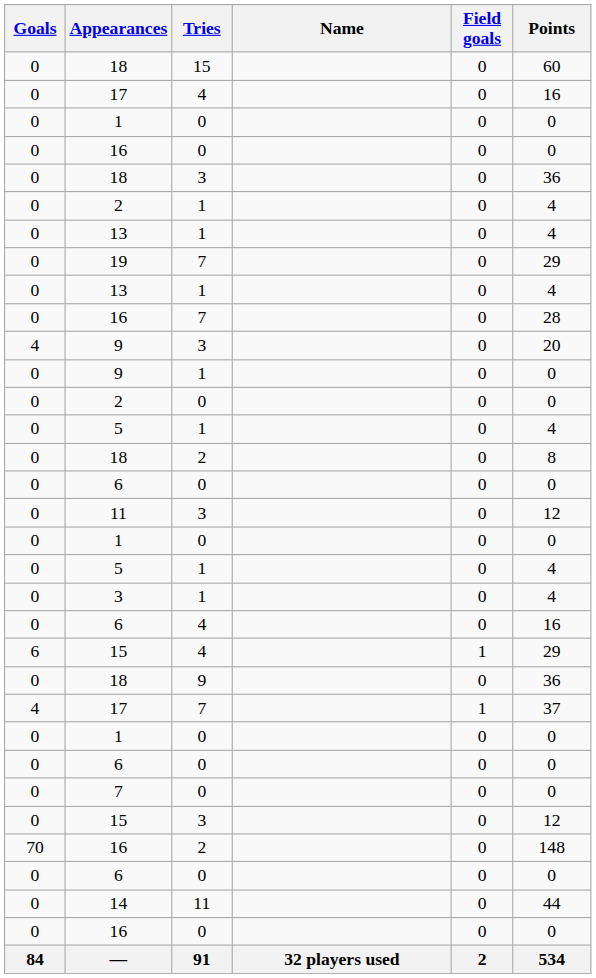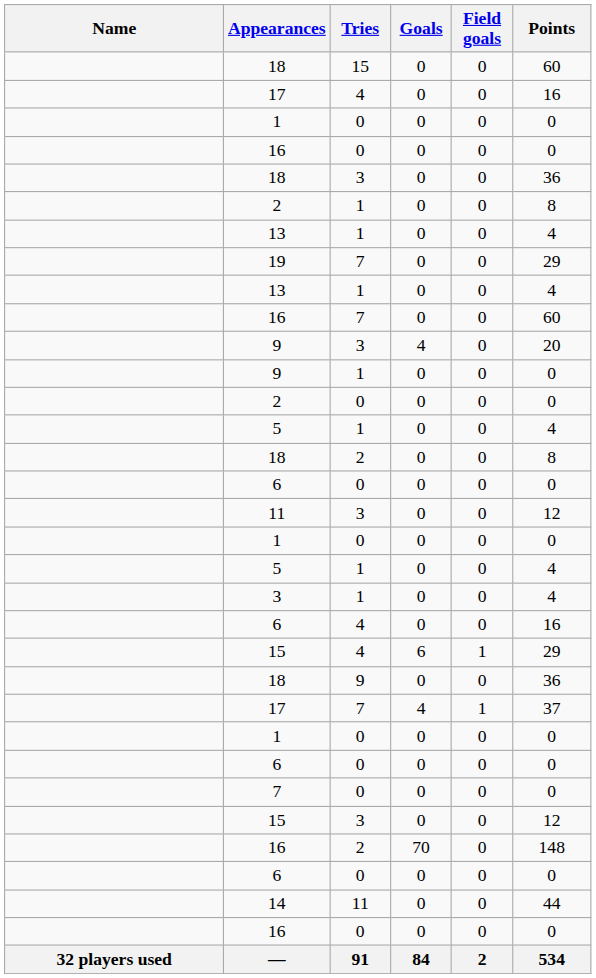columns swapped: Name <-> Goals
2 / 1 | Points: 4 -> 8
16 / 7 | Points: 28 -> 60
